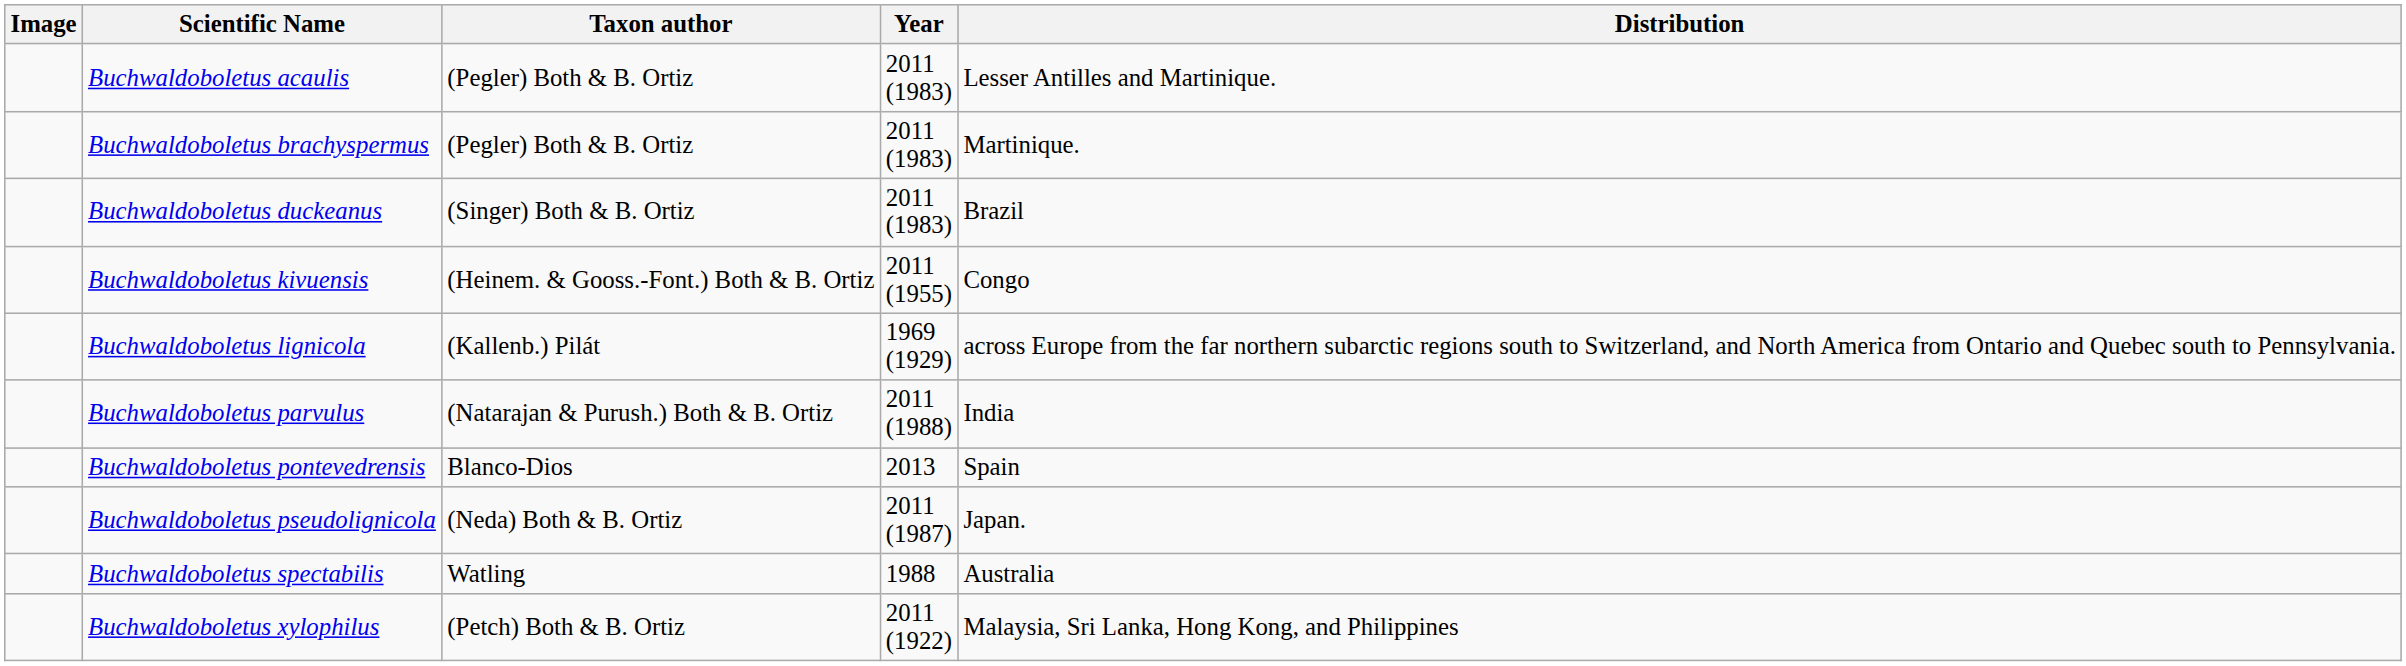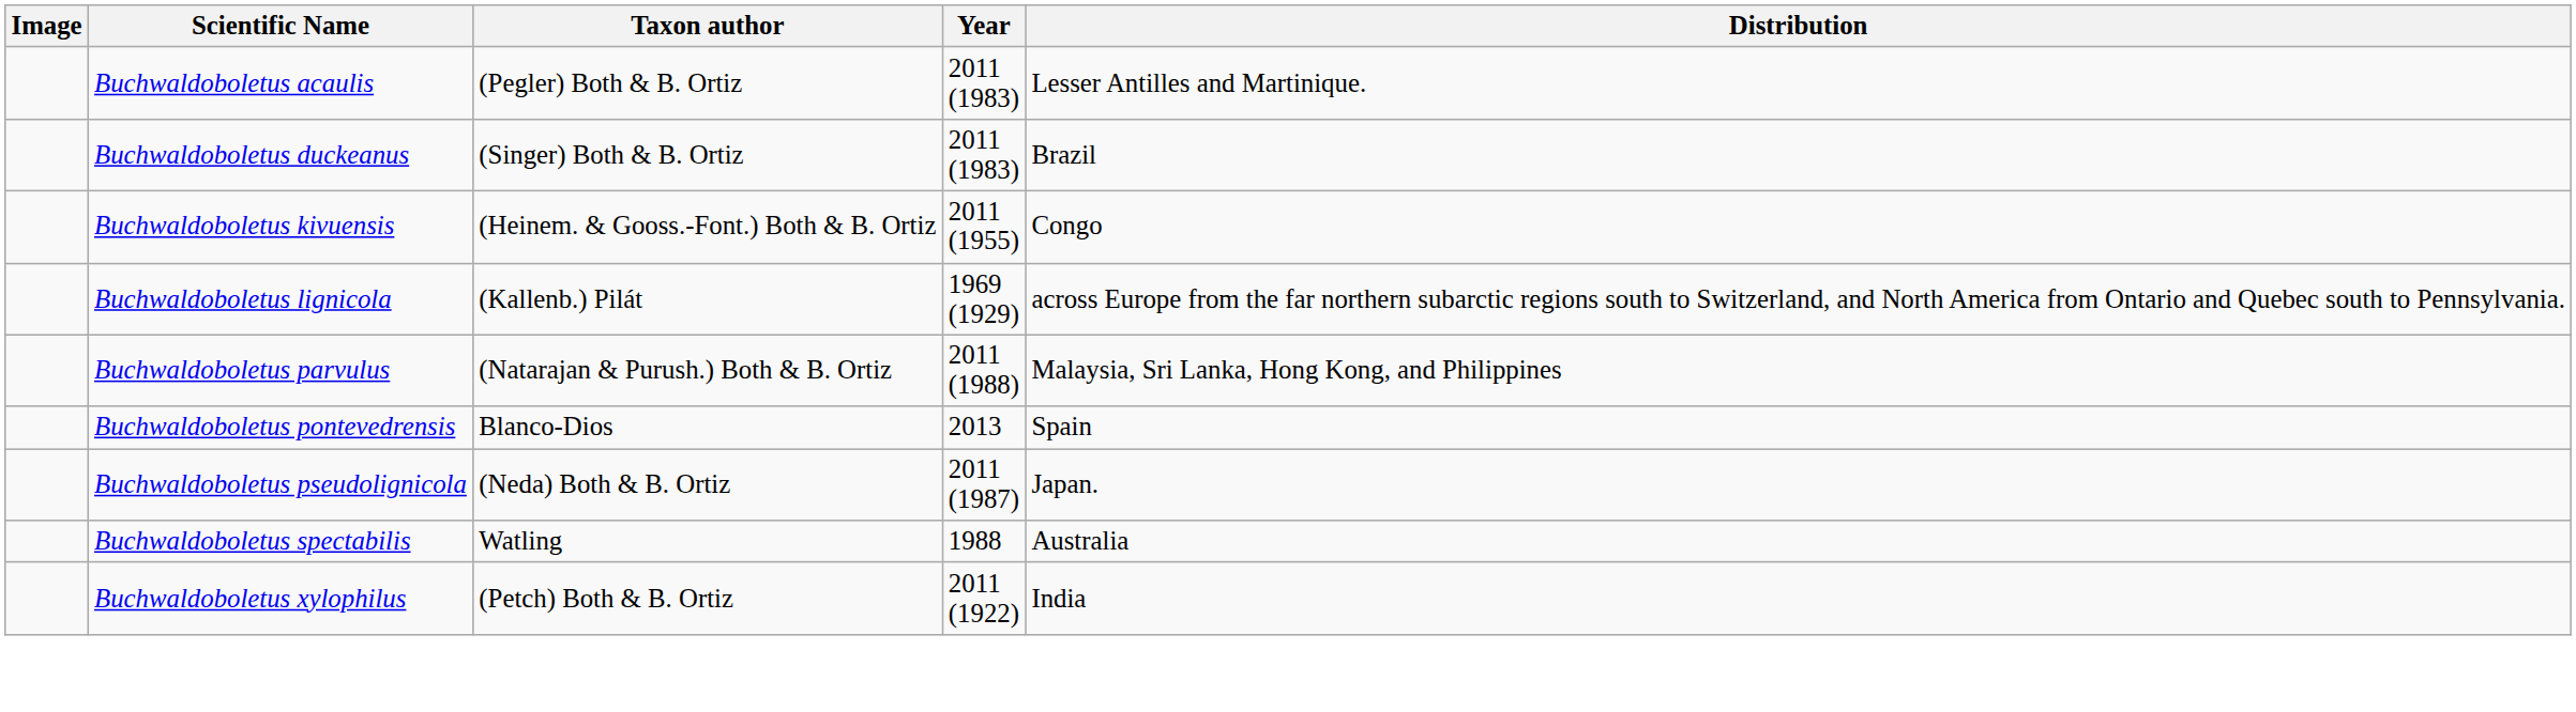- row: Buchwaldoboletus brachyspermus | (Pegler) Both & B. Ortiz | 2011 (1983) | Martinique.
Buchwaldoboletus parvulus | Distribution: India -> Malaysia, Sri Lanka, Hong Kong, and Philippines
Buchwaldoboletus xylophilus | Distribution: Malaysia, Sri Lanka, Hong Kong, and Philippines -> India
